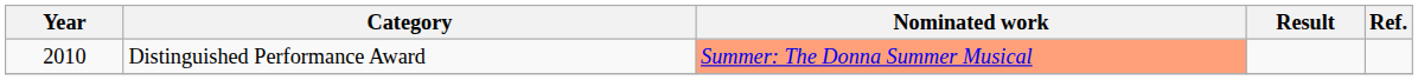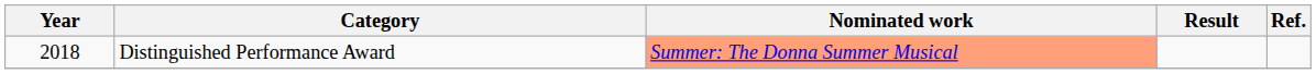Distinguished Performance Award | Year: 2010 -> 2018
